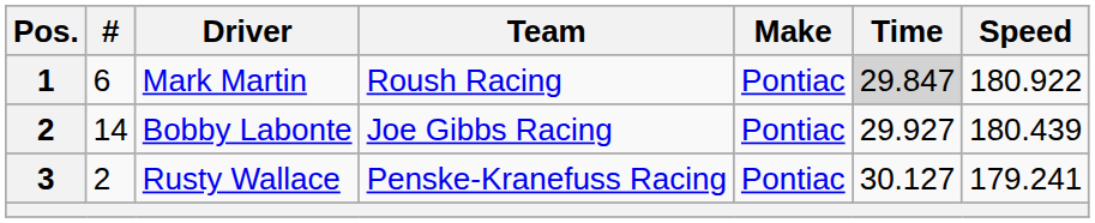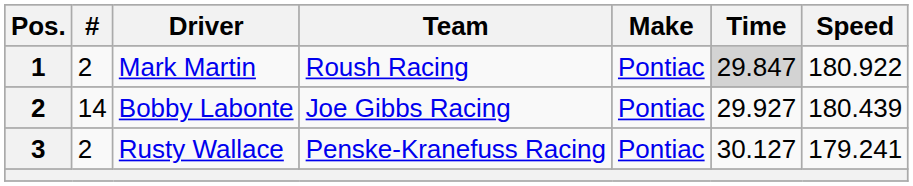Mark Martin | #: 6 -> 2
